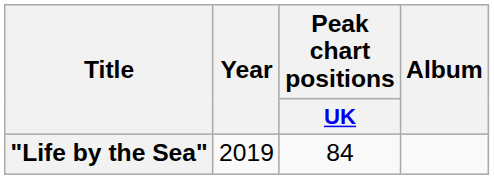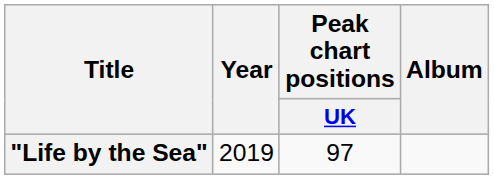"Life by the Sea" | Peak chart positions / UK: 84 -> 97
